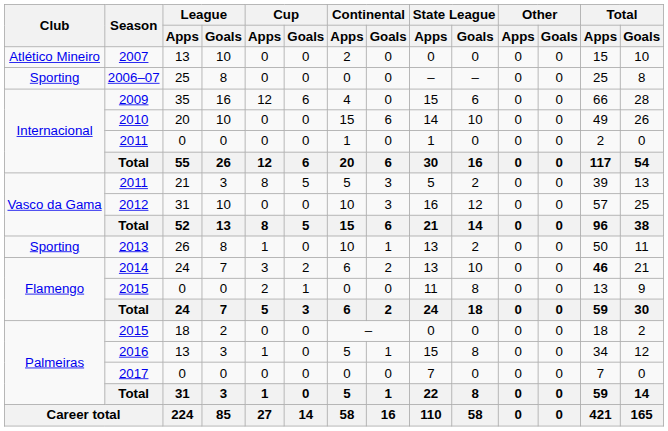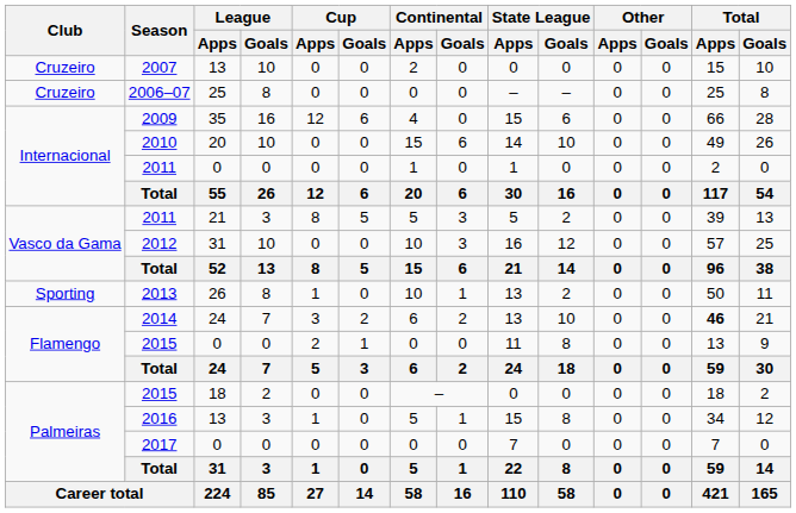2007 | Club: Atlético Mineiro -> Cruzeiro
2006–07 | Club: Sporting -> Cruzeiro
